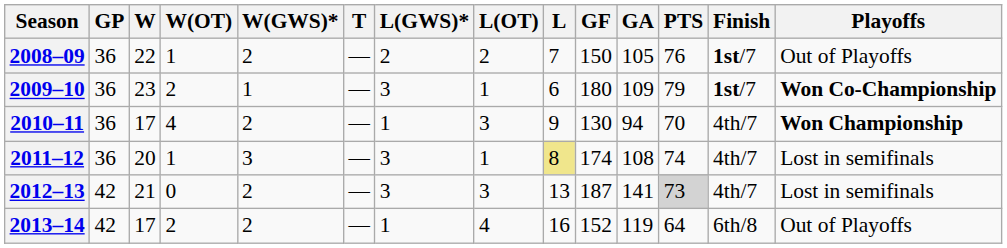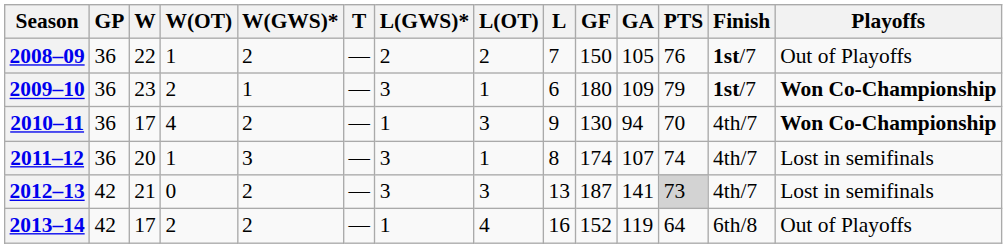2010–11 | Playoffs: Won Championship -> Won Co-Championship
2011–12 | L: khaki background -> no background
2011–12 | GA: 108 -> 107
